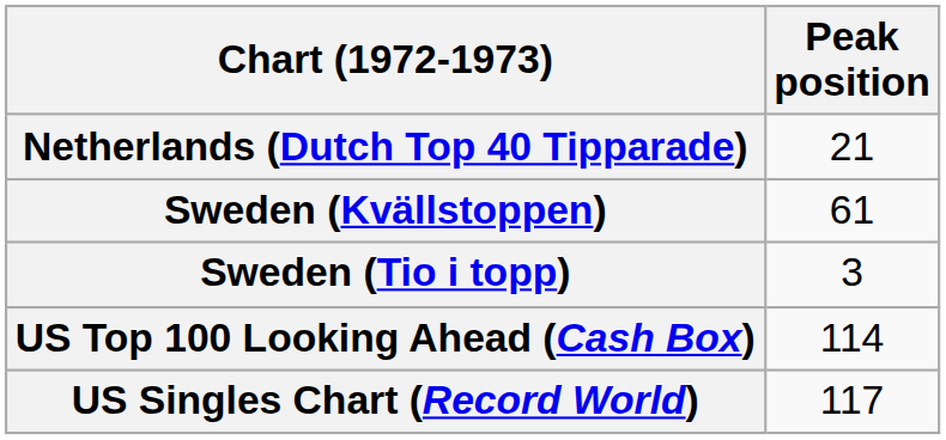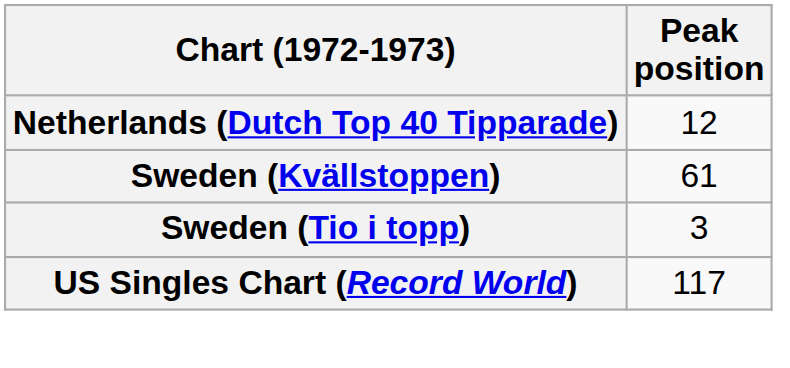Netherlands (Dutch Top 40 Tipparade) | Peak position: 21 -> 12
- row: US Top 100 Looking Ahead (Cash Box) | 114
